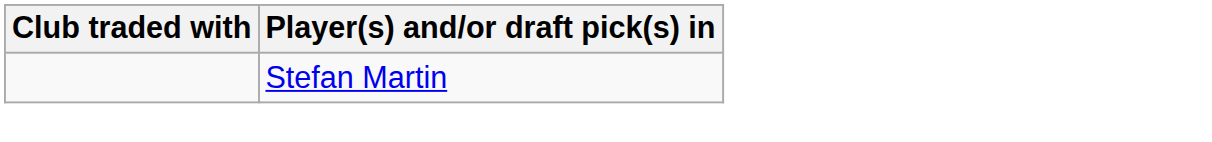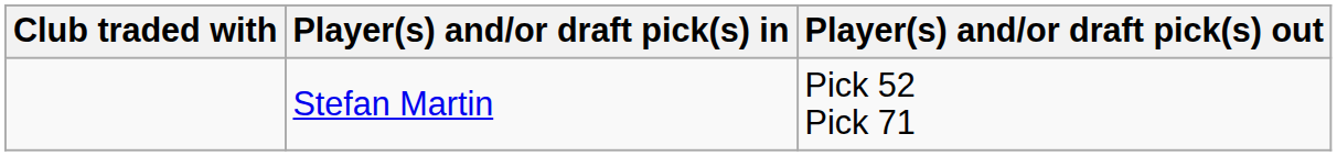+ column: Player(s) and/or draft pick(s) out | Pick 52 Pick 71
